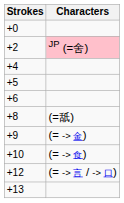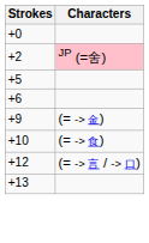- row: +4
- row: +8 | (=舐)
